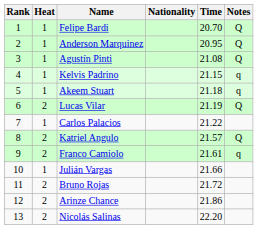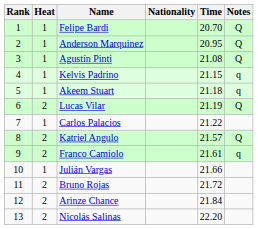Arinze Chance | Time: 21.86 -> 21.84
